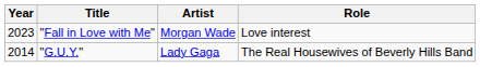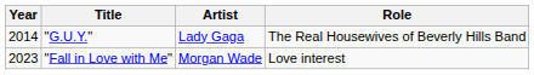rows swapped: "G.U.Y." <-> "Fall in Love with Me"
